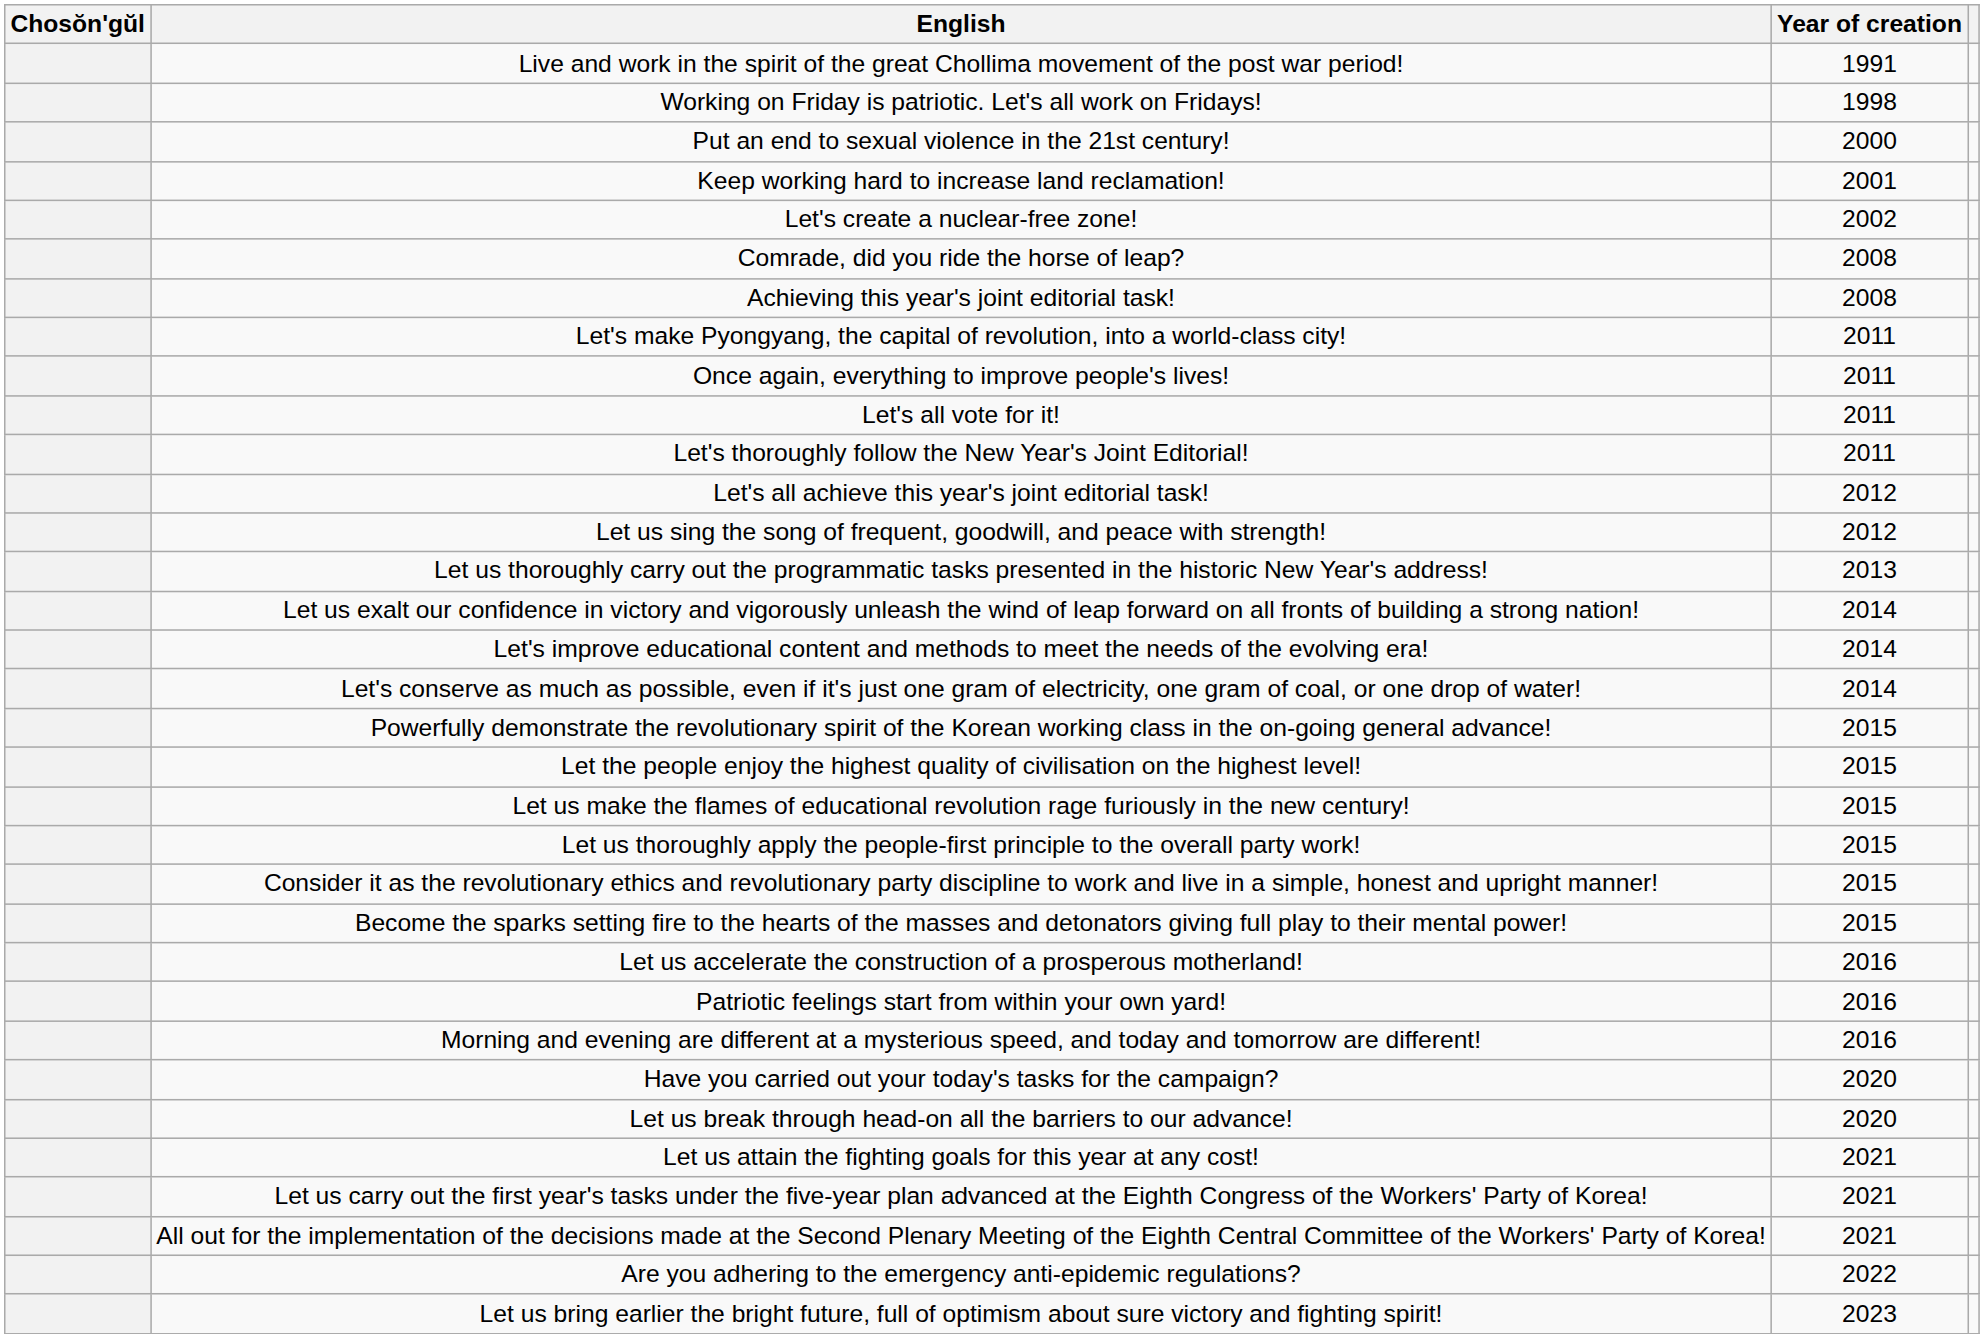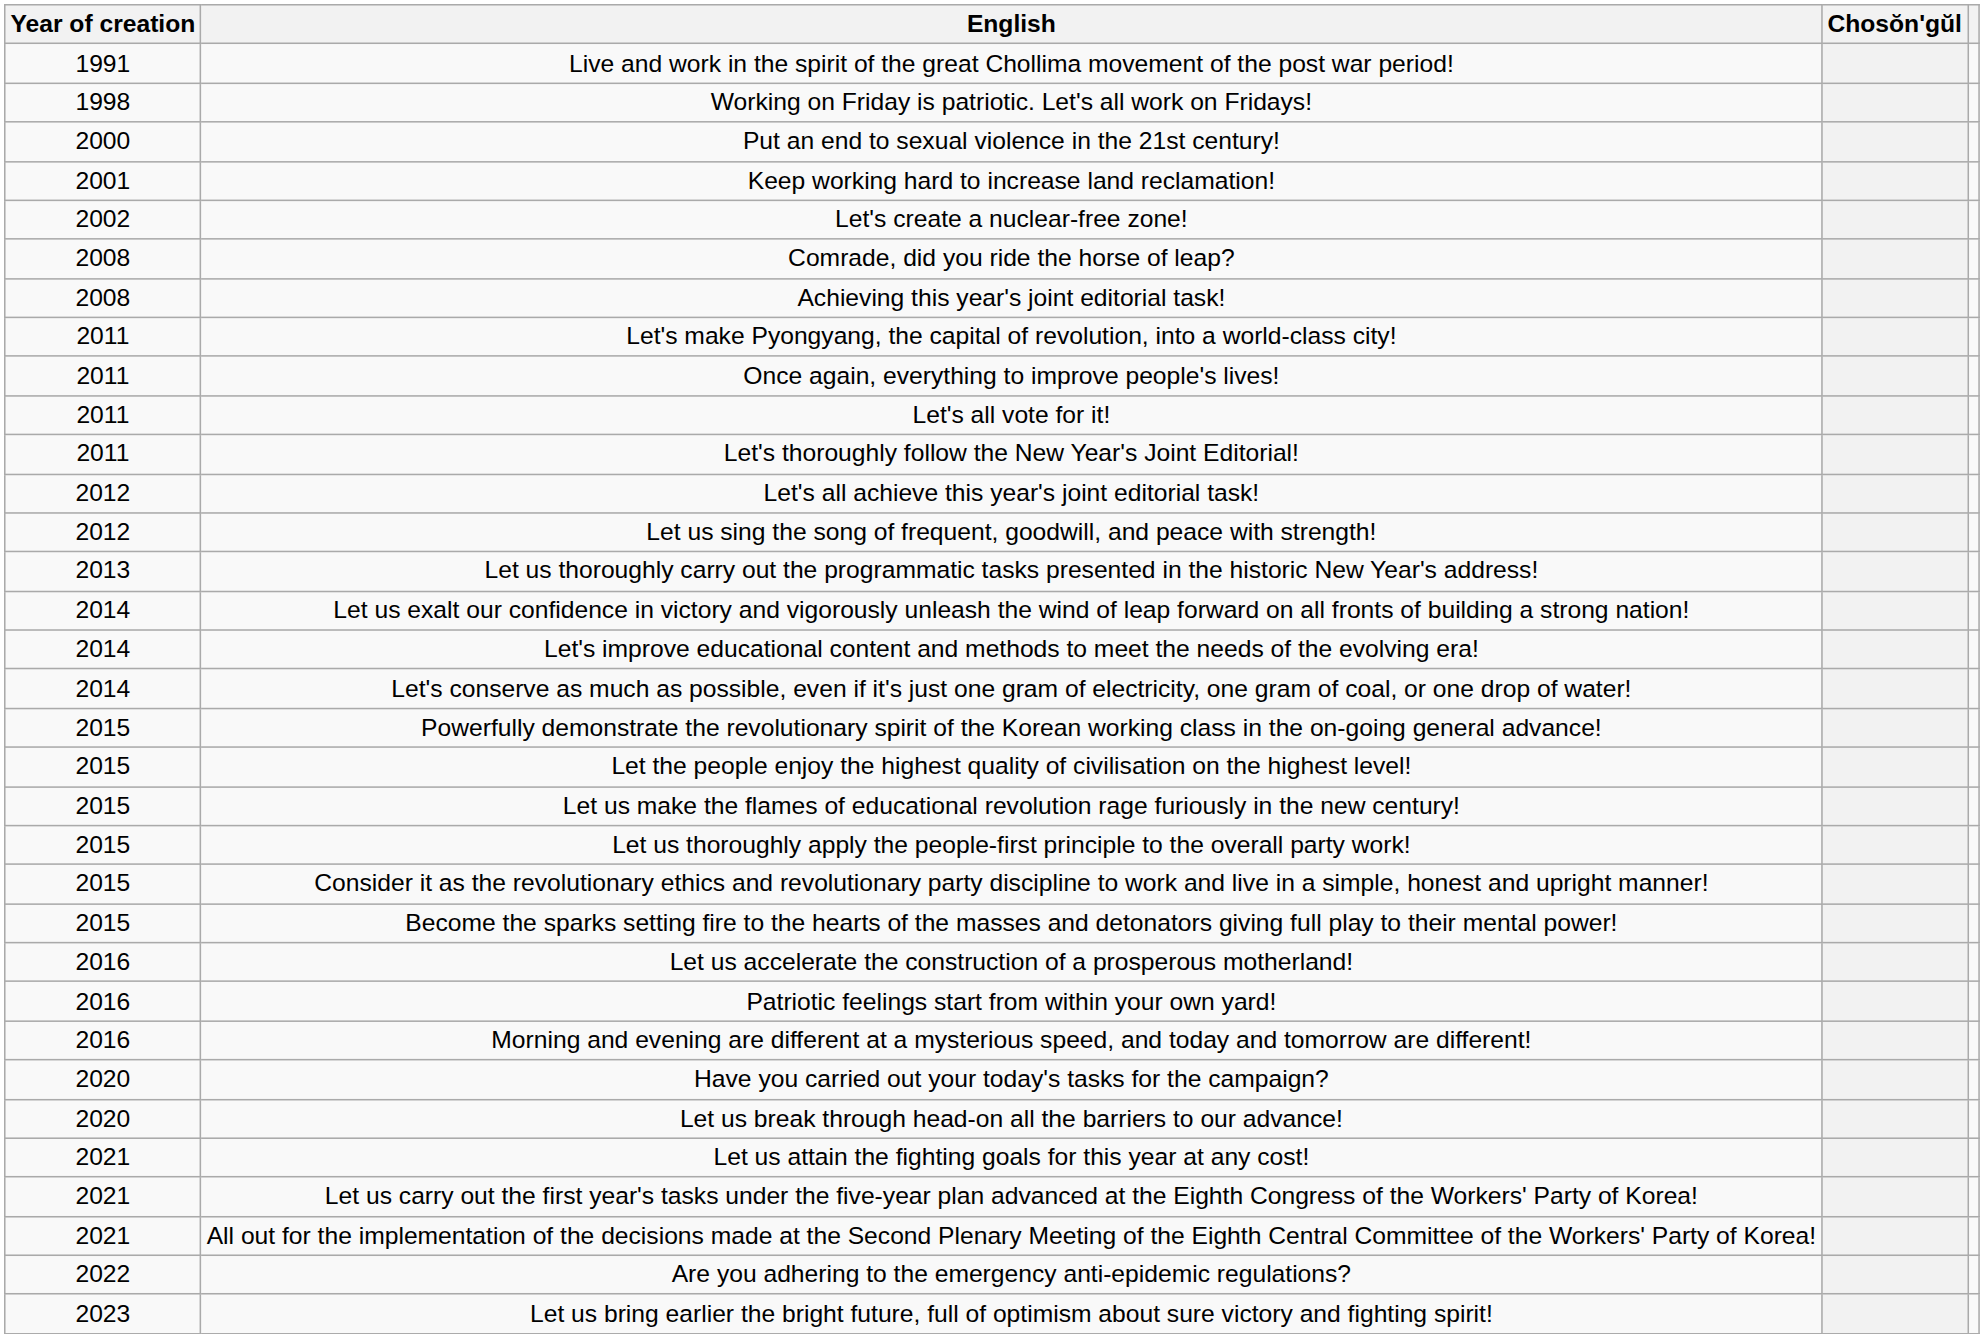columns swapped: Chosŏn'gŭl <-> Year of creation
